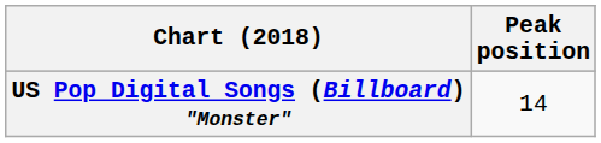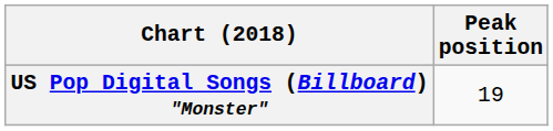US Pop Digital Songs (Billboard) "Monster" | Peak position: 14 -> 19
